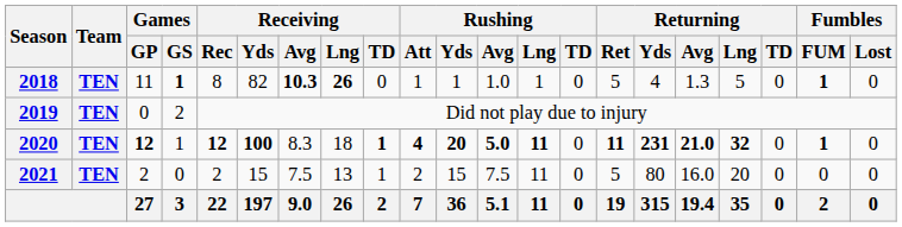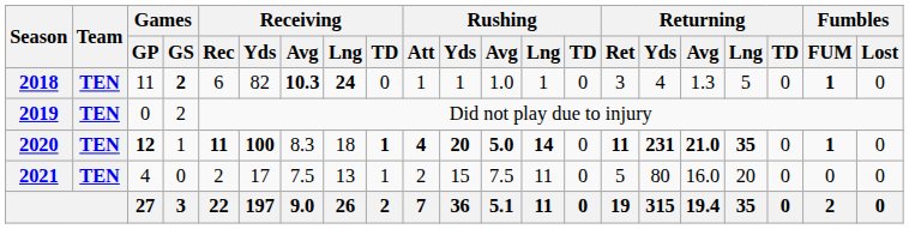2018 | Games / GS: 1 -> 2
2018 | Receiving / Rec: 8 -> 6
2018 | Receiving / Lng: 26 -> 24
2018 | Returning / Ret: 5 -> 3
2020 | Receiving / Rec: 12 -> 11
2020 | Rushing / Lng: 11 -> 14
2020 | Returning / Lng: 32 -> 35
2021 | Games / GP: 2 -> 4
2021 | Receiving / Yds: 15 -> 17
